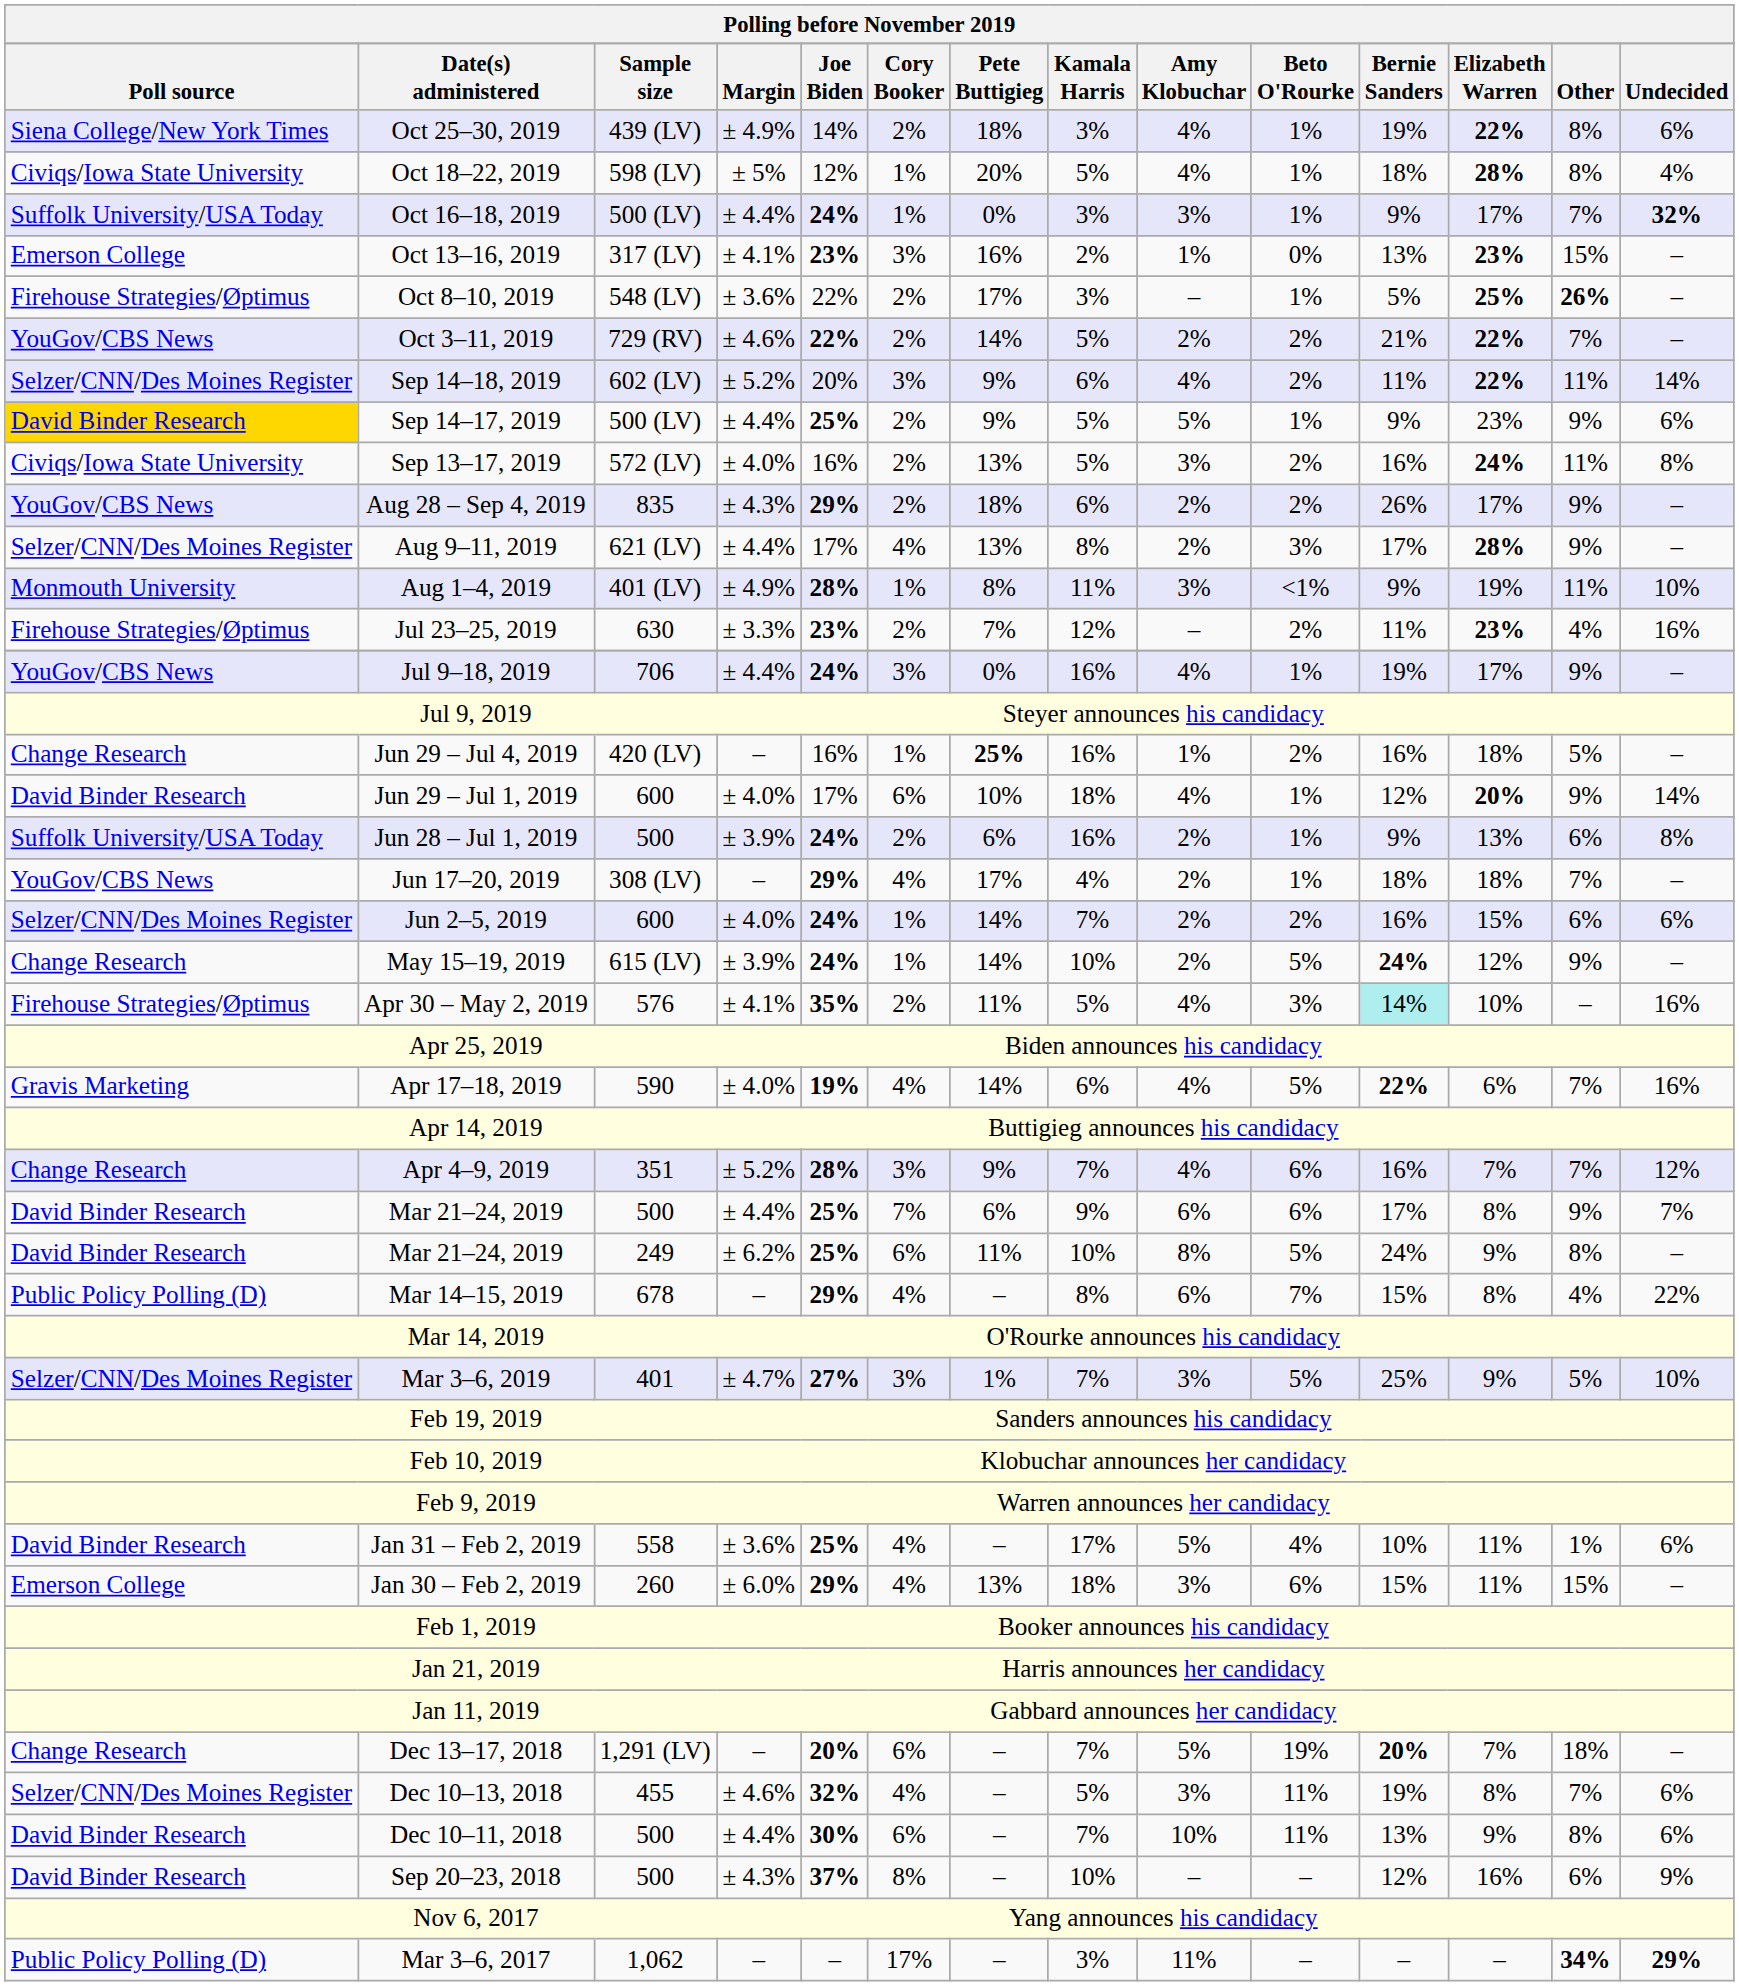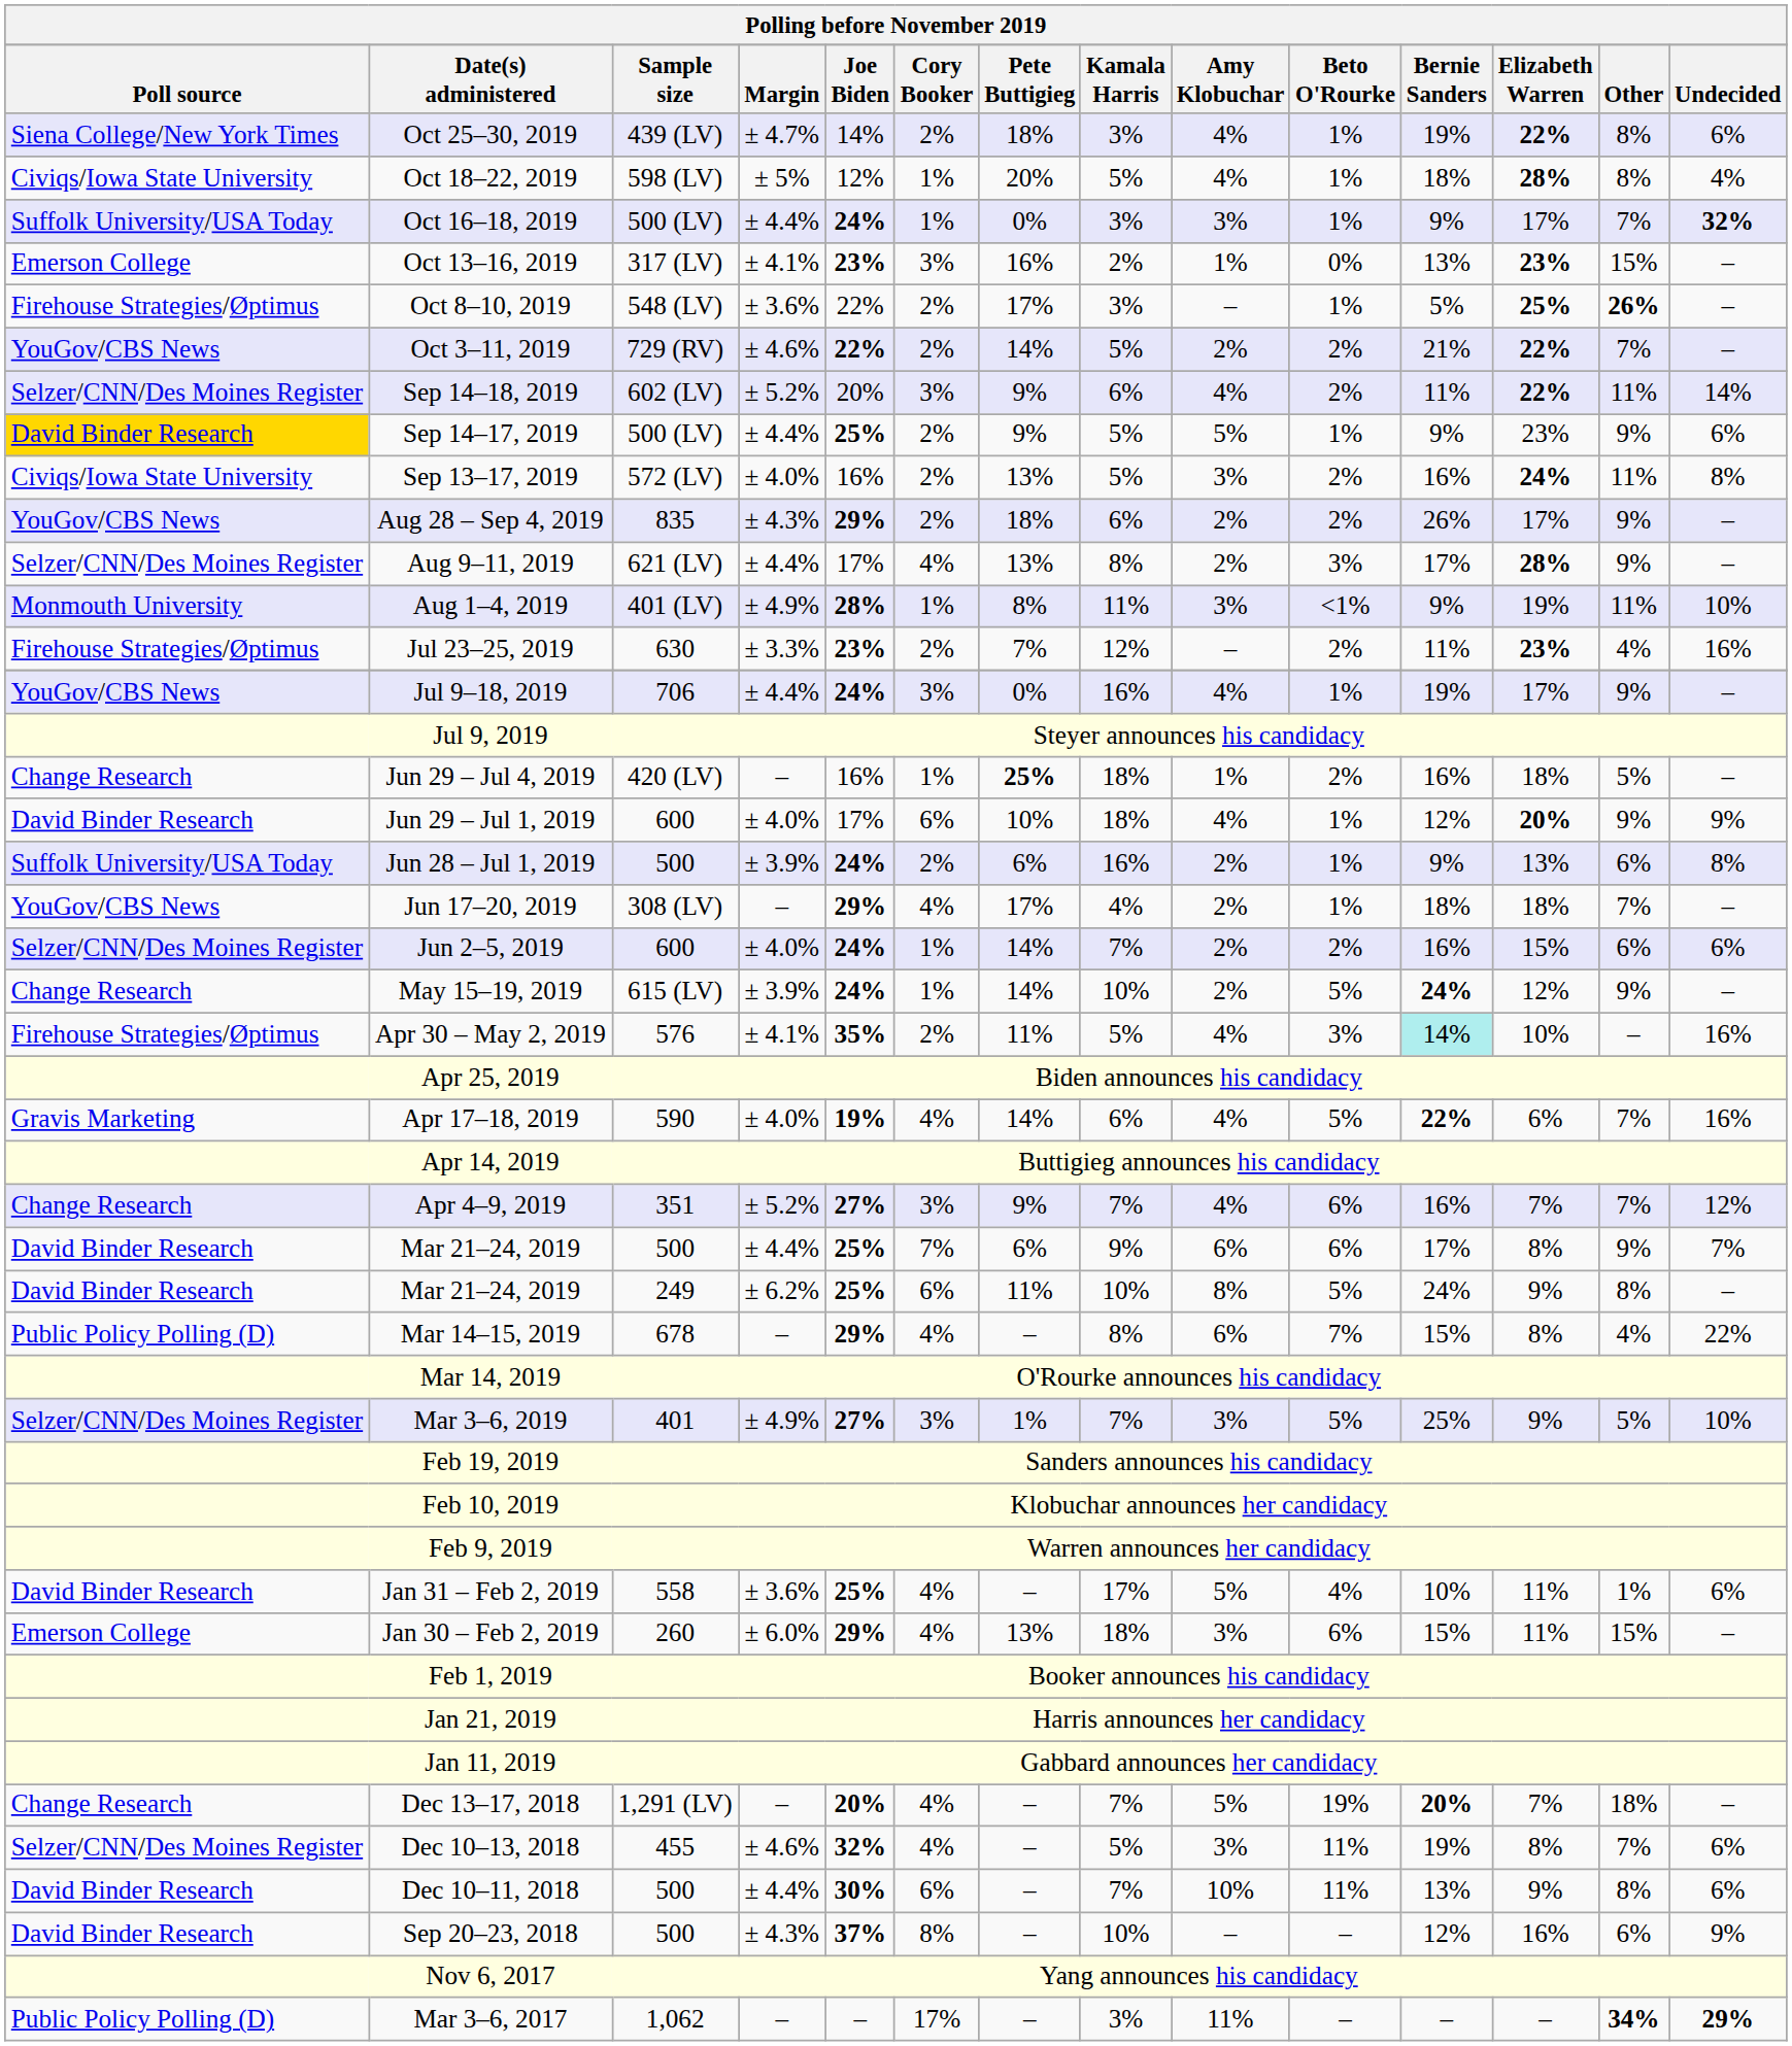Oct 25–30, 2019 | Margin: ± 4.9% -> ± 4.7%
Jun 29 – Jul 4, 2019 | Kamala Harris: 16% -> 18%
Jun 29 – Jul 1, 2019 | Undecided: 14% -> 9%
Apr 4–9, 2019 | Joe Biden: 28% -> 27%
Mar 3–6, 2019 | Margin: ± 4.7% -> ± 4.9%
Dec 13–17, 2018 | Cory Booker: 6% -> 4%
